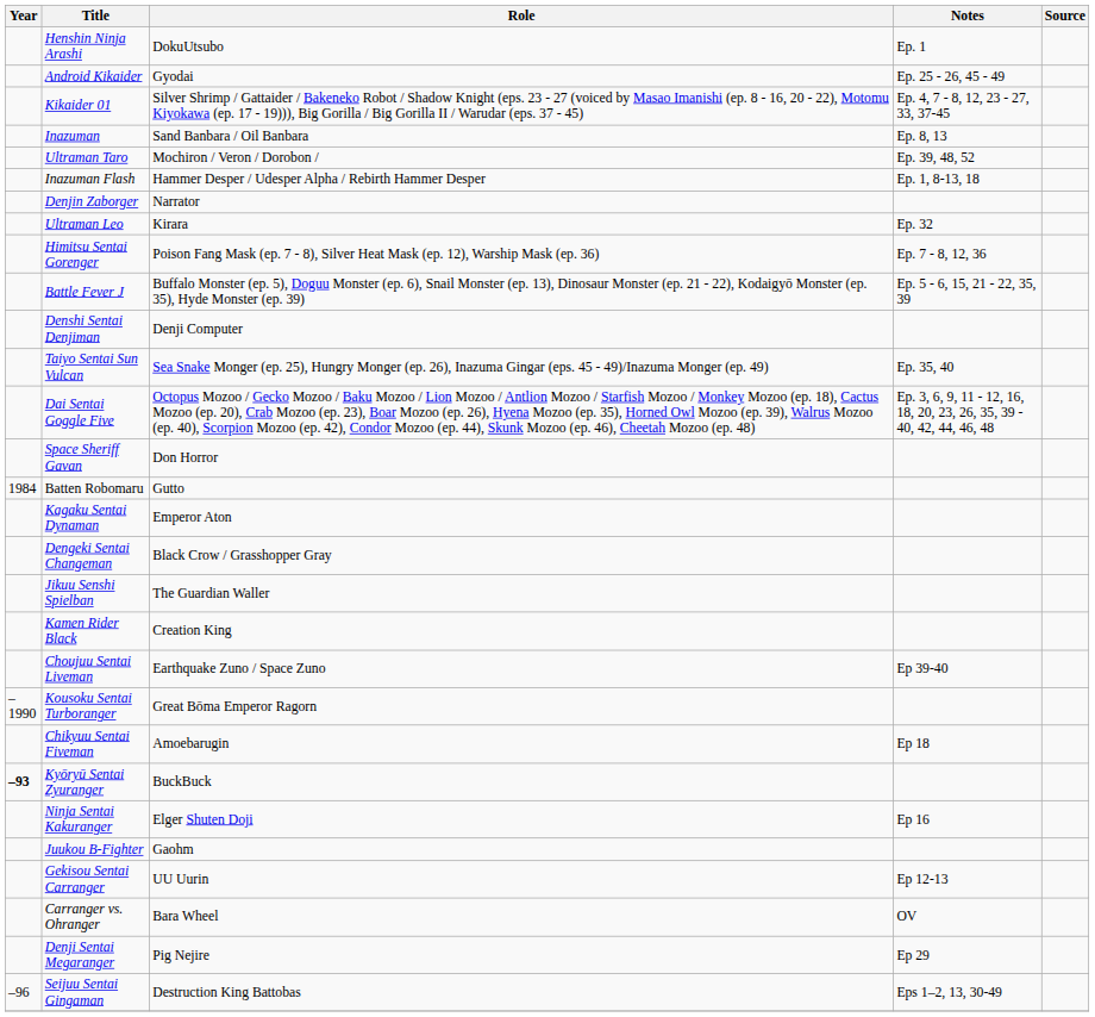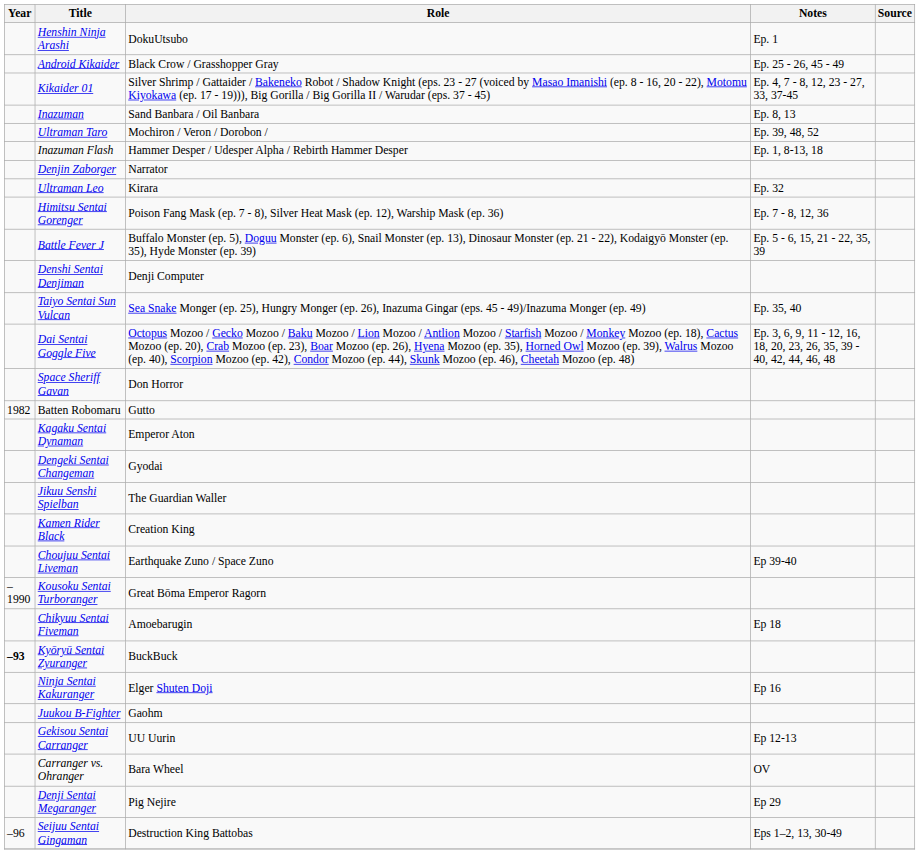Android Kikaider | Role: Gyodai -> Black Crow / Grasshopper Gray
Batten Robomaru | Year: 1984 -> 1982
Dengeki Sentai Changeman | Role: Black Crow / Grasshopper Gray -> Gyodai
